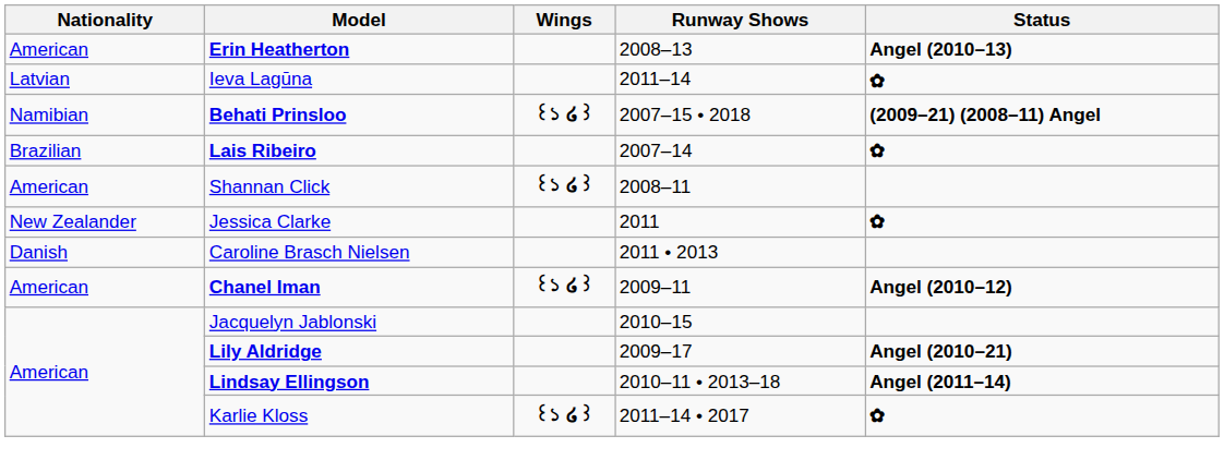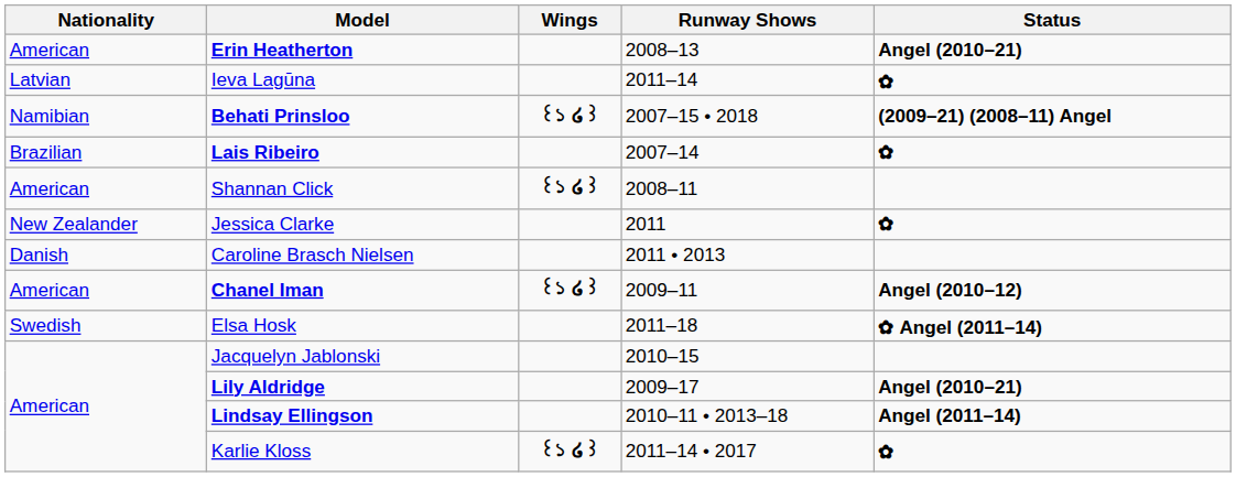Erin Heatherton | Status: Angel (2010–13) -> Angel (2010–21)
+ row: Swedish | Elsa Hosk | 2011–18 | ✿ Angel (2011–14)
